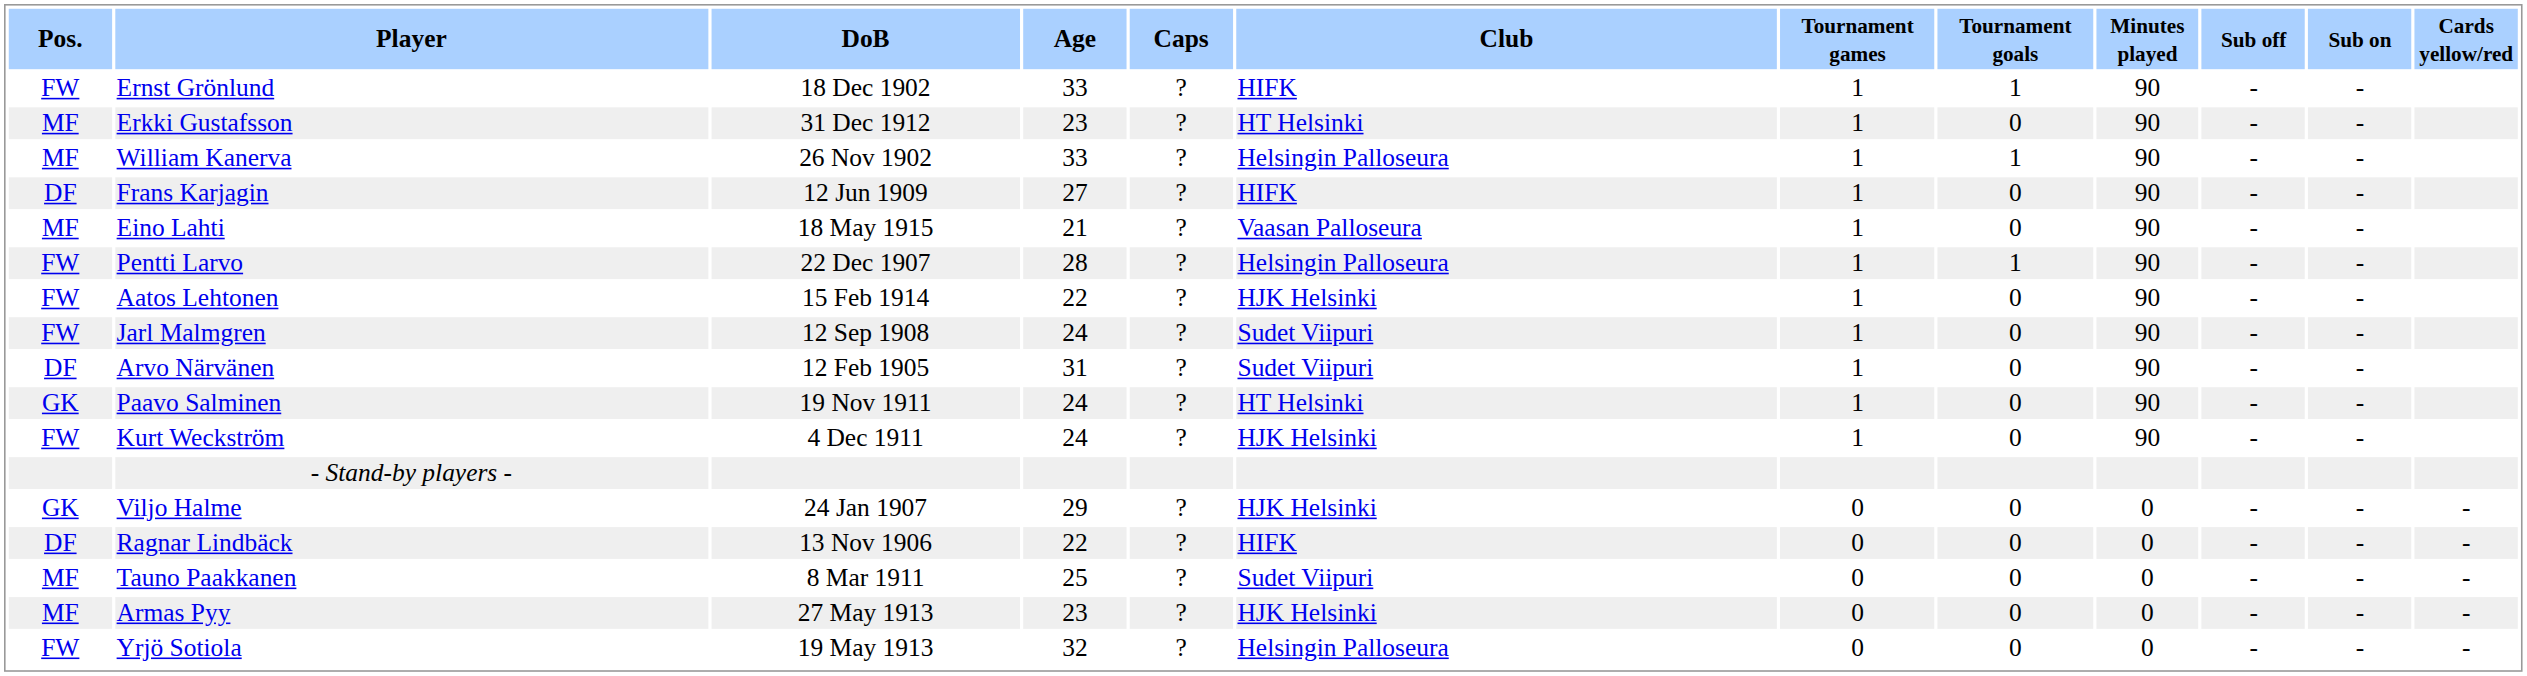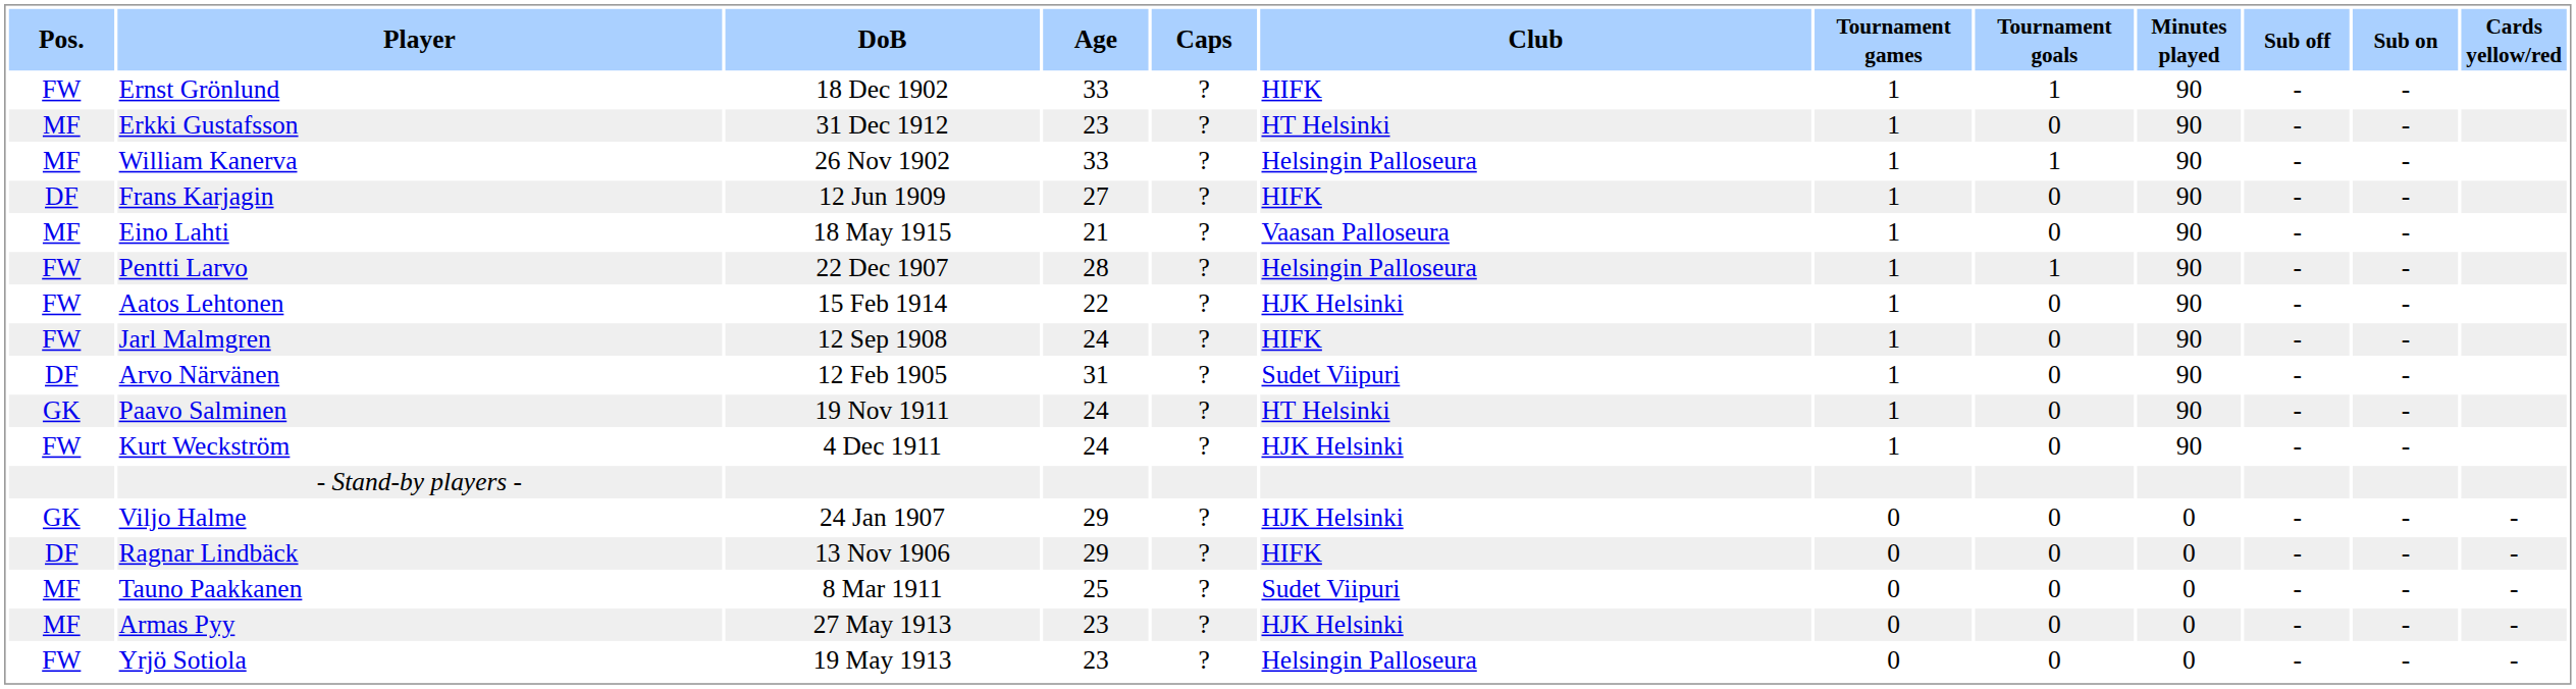Jarl Malmgren | Club: Sudet Viipuri -> HIFK
Ragnar Lindbäck | Age: 22 -> 29
Yrjö Sotiola | Age: 32 -> 23
